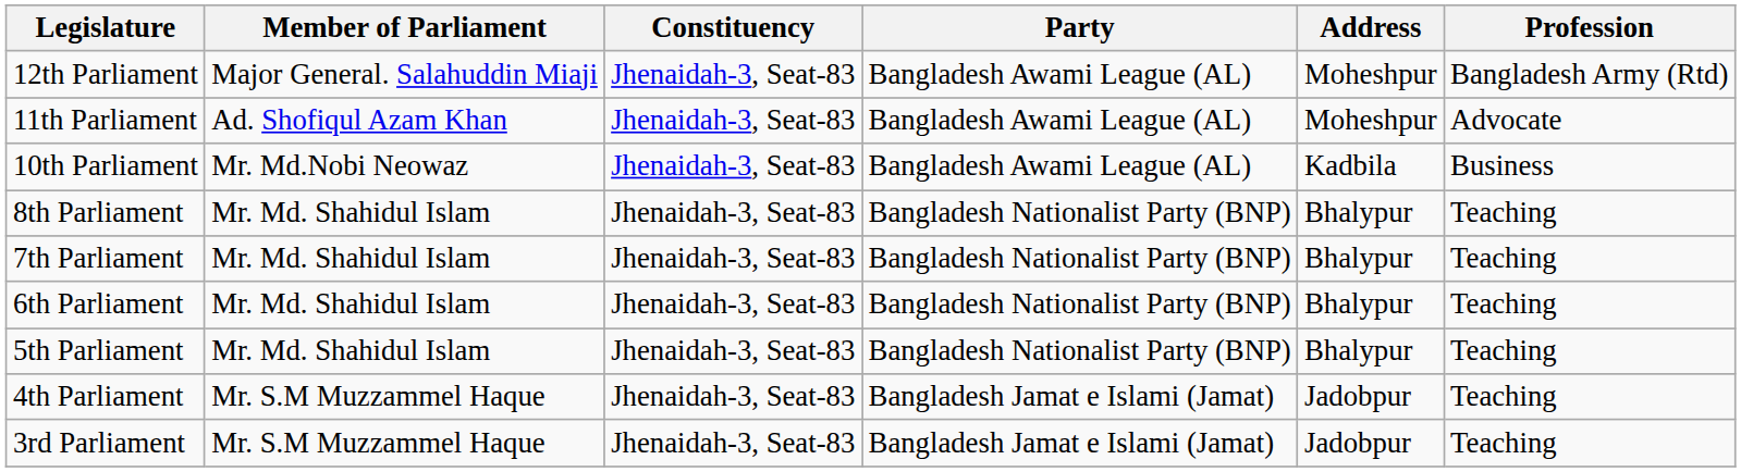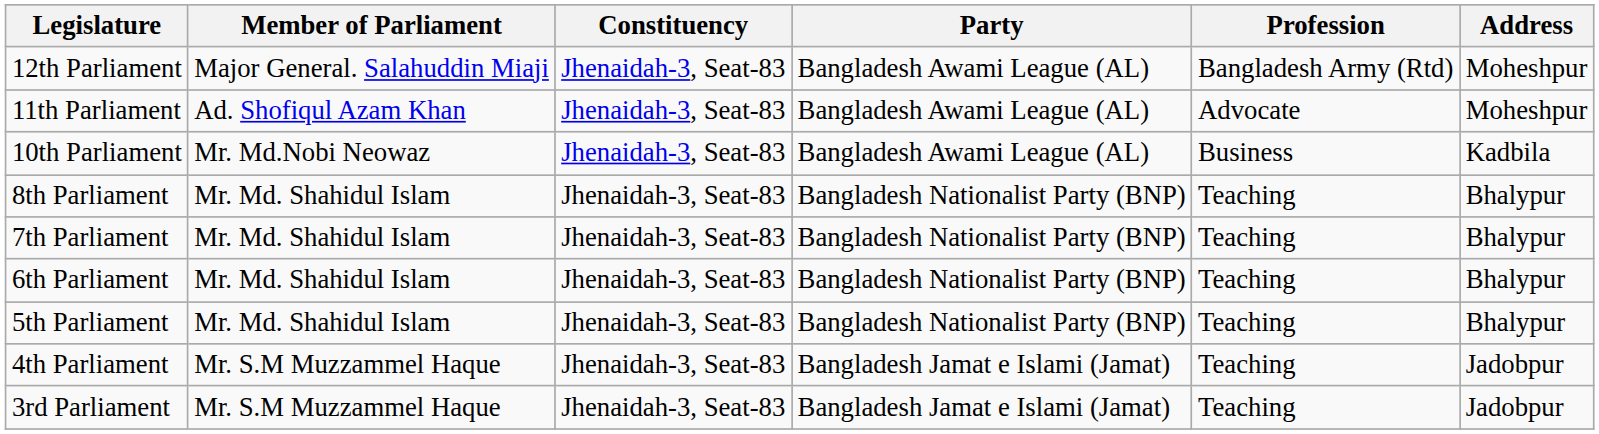columns swapped: Profession <-> Address
